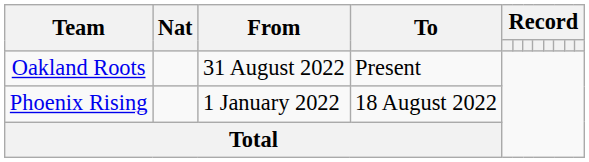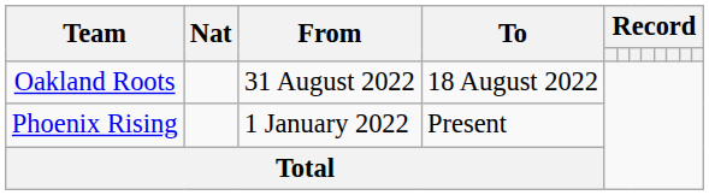Oakland Roots | To: Present -> 18 August 2022
Phoenix Rising | To: 18 August 2022 -> Present
